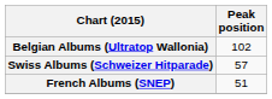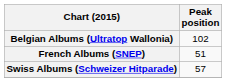rows swapped: French Albums (SNEP) <-> Swiss Albums (Schweizer Hitparade)
